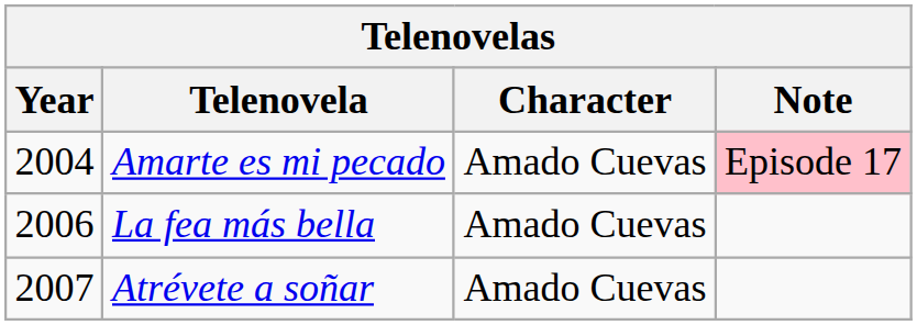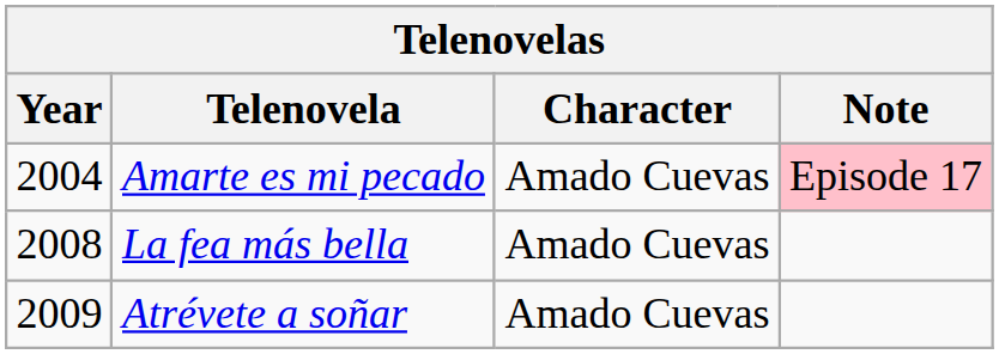La fea más bella | Year: 2006 -> 2008
Atrévete a soñar | Year: 2007 -> 2009
